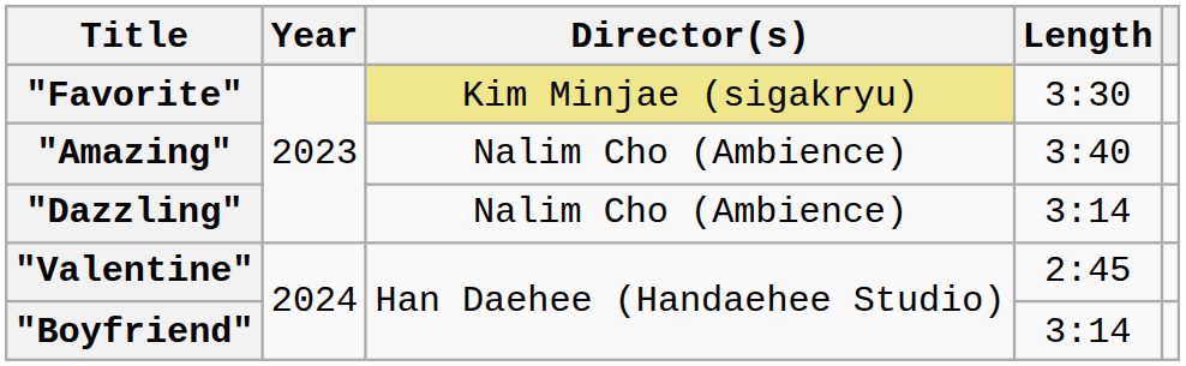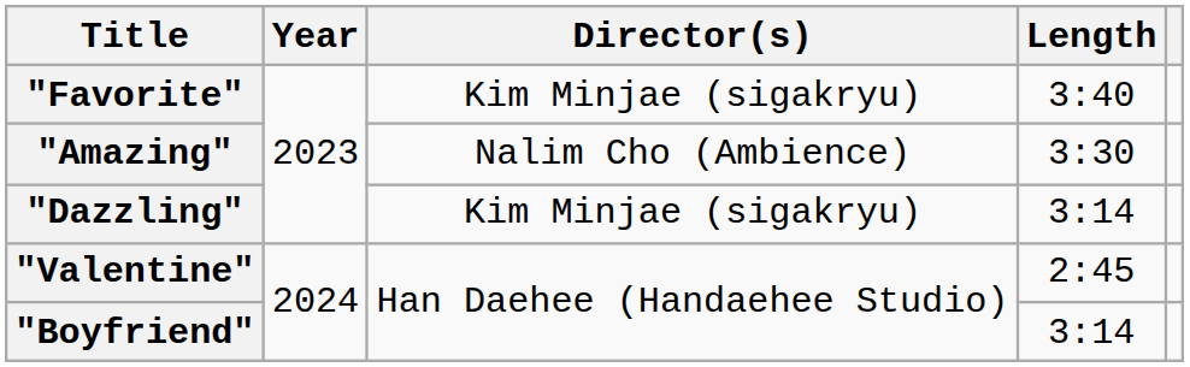"Favorite" | Director(s): khaki background -> no background
"Favorite" | Length: 3:30 -> 3:40
"Amazing" | Length: 3:40 -> 3:30
"Dazzling" | Director(s): Nalim Cho (Ambience) -> Kim Minjae (sigakryu)
